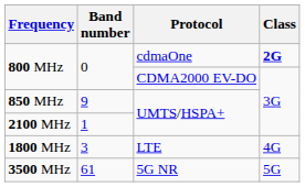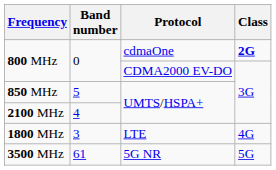850 MHz | Band number: 9 -> 5
2100 MHz | Band number: 1 -> 4
